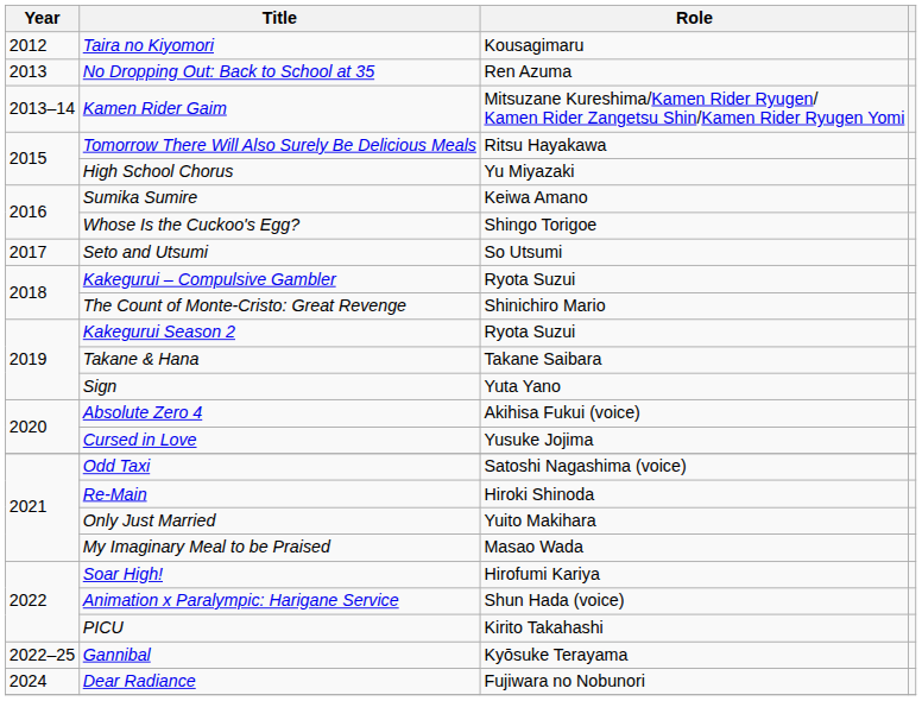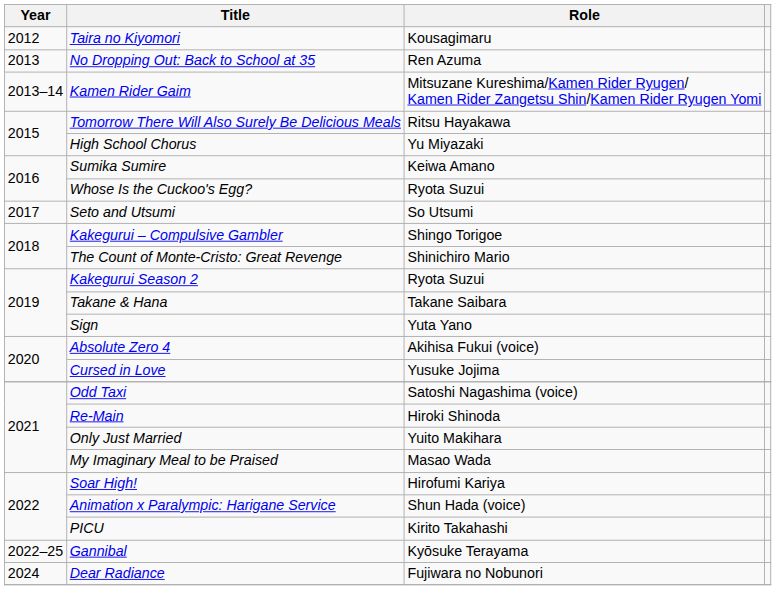Whose Is the Cuckoo's Egg? | Role: Shingo Torigoe -> Ryota Suzui
Kakegurui – Compulsive Gambler | Role: Ryota Suzui -> Shingo Torigoe
